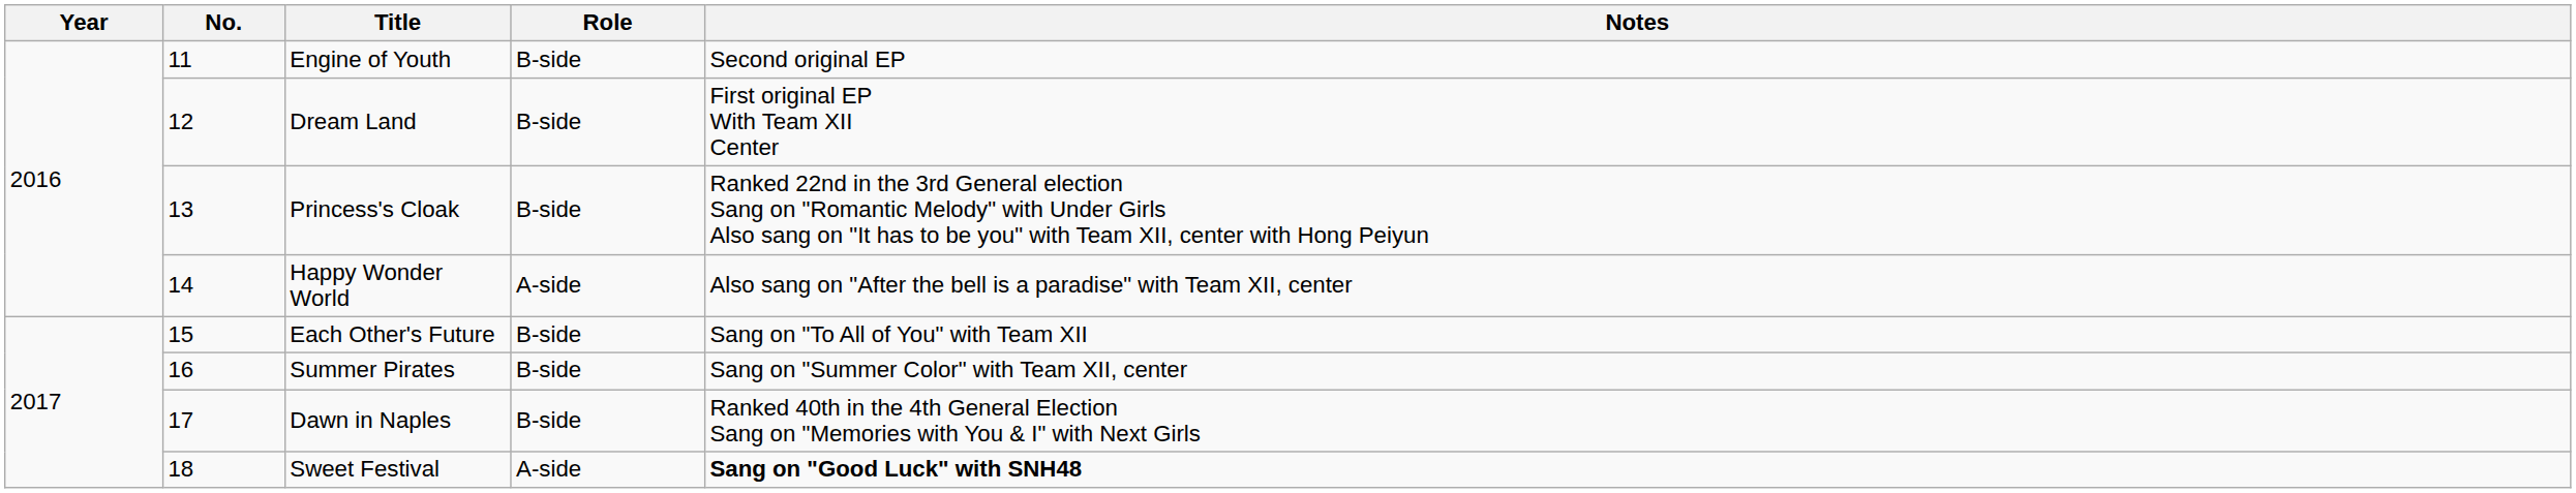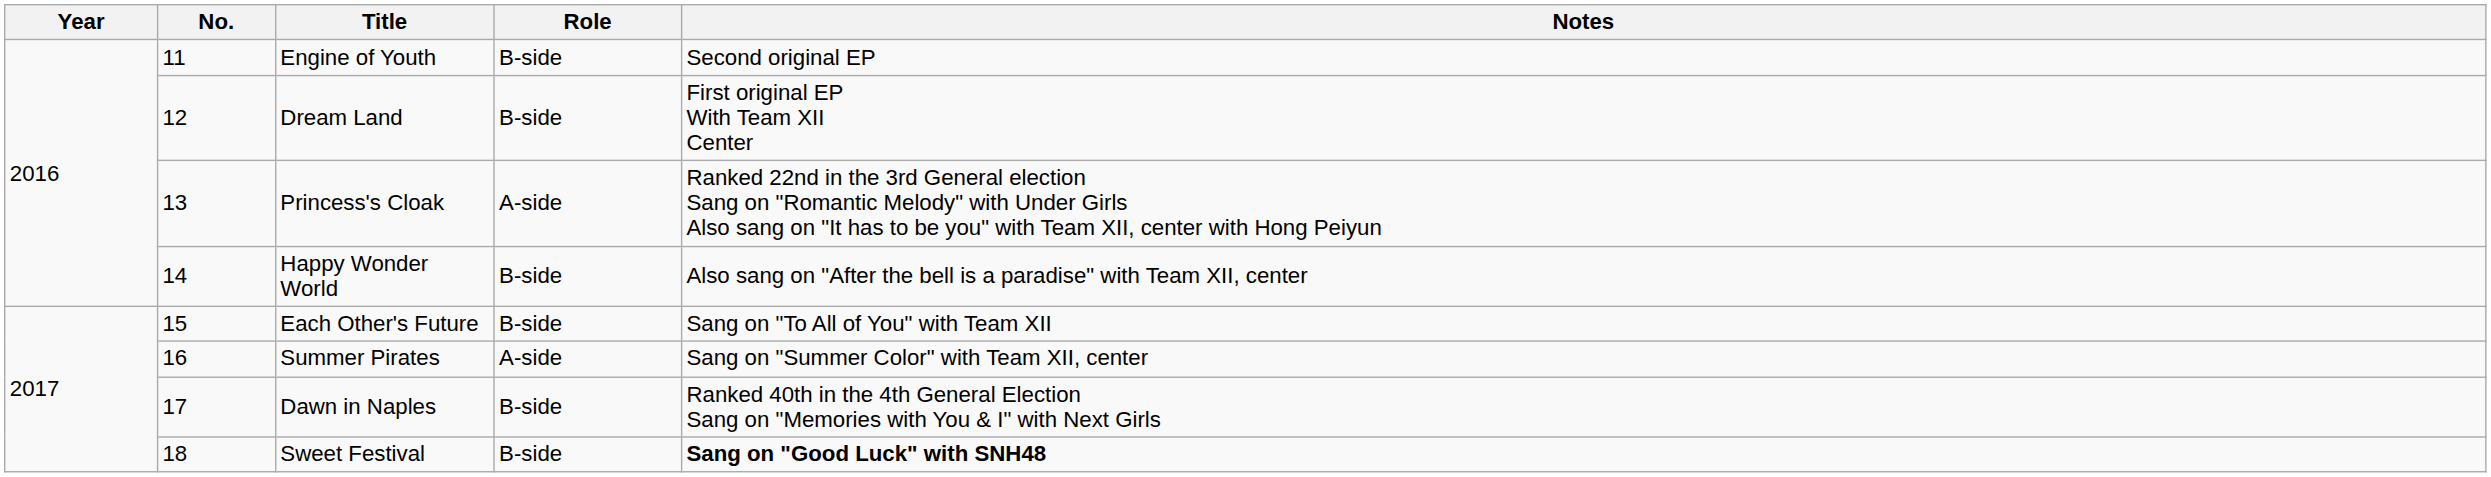Princess's Cloak | Role: B-side -> A-side
Happy Wonder World | Role: A-side -> B-side
Summer Pirates | Role: B-side -> A-side
Sweet Festival | Role: A-side -> B-side
